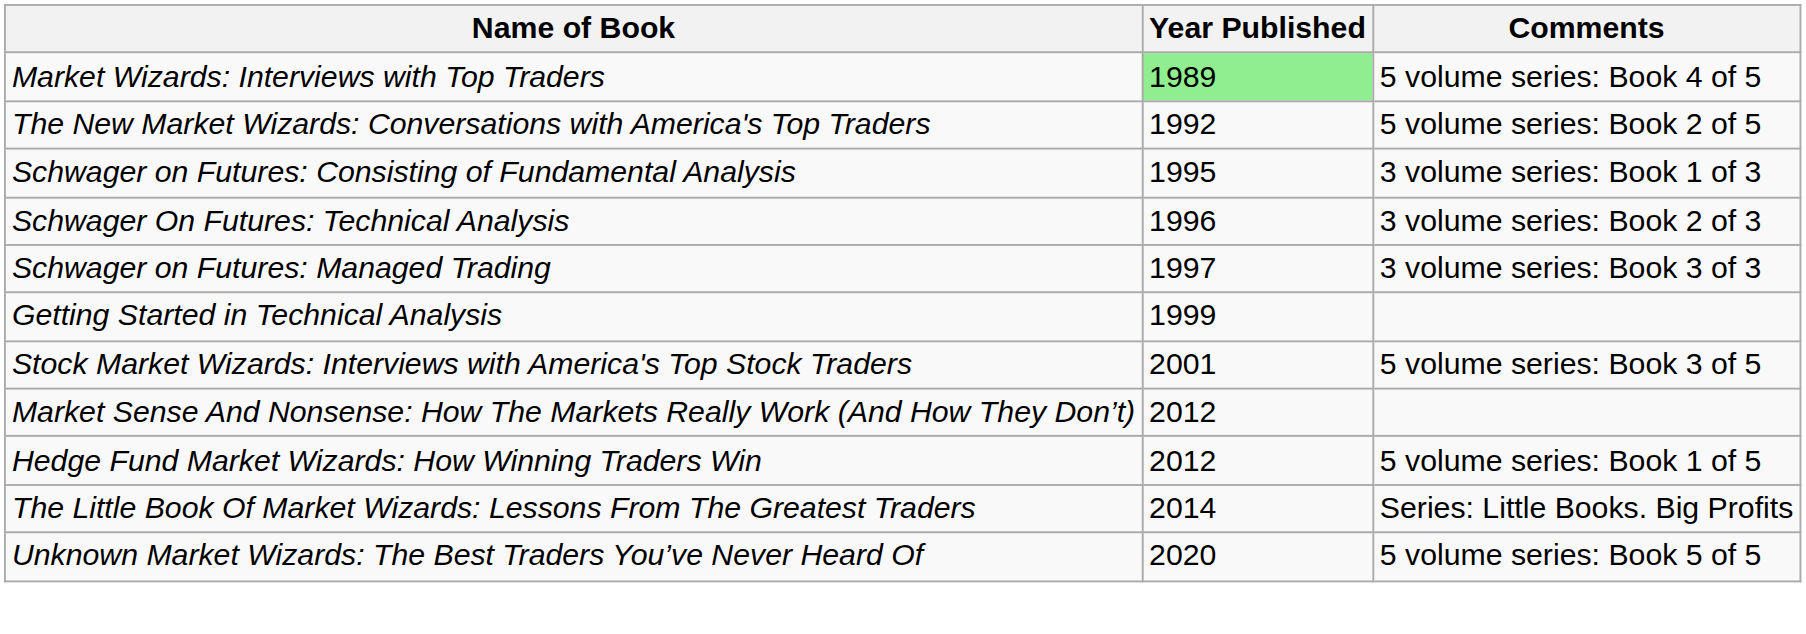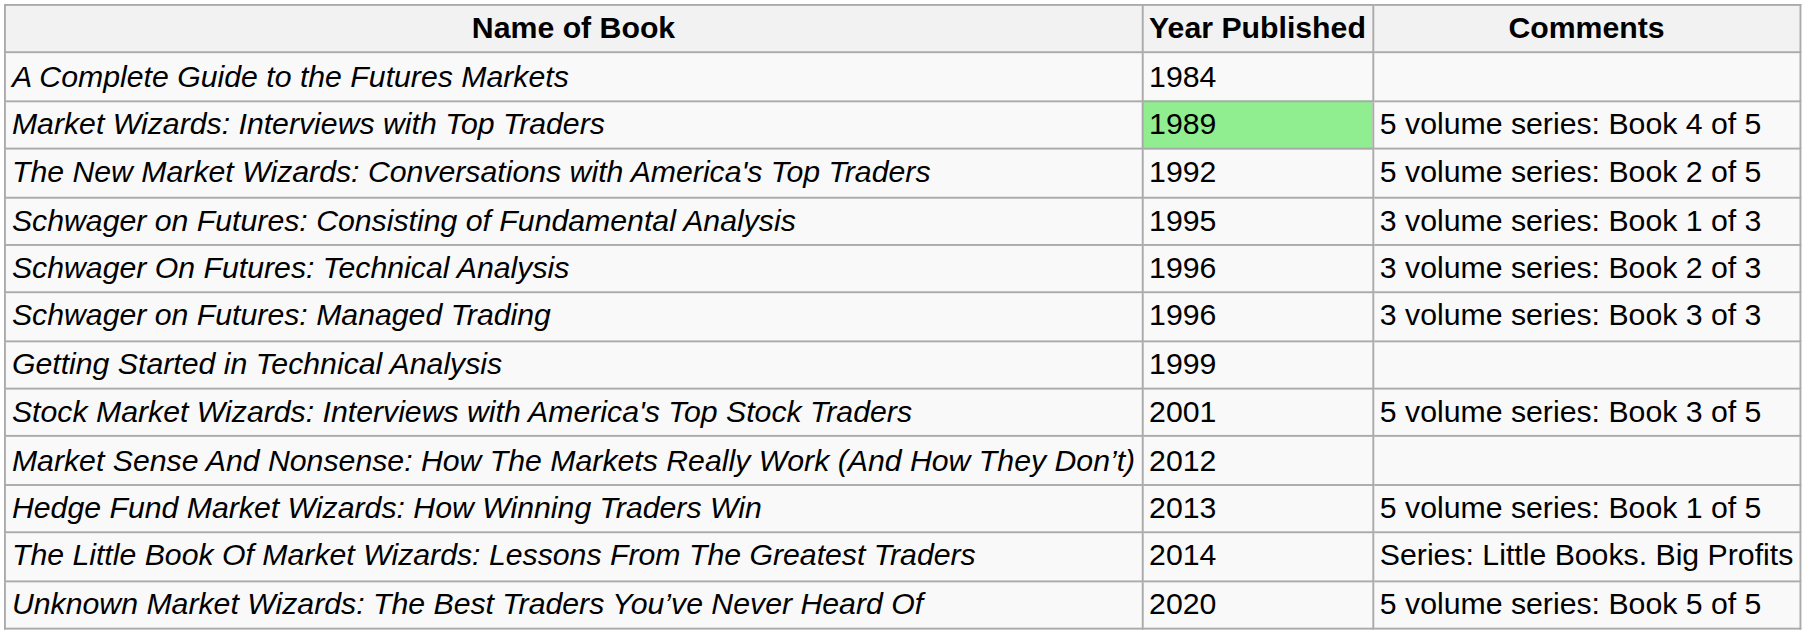+ row: A Complete Guide to the Futures Markets | 1984
Schwager on Futures: Managed Trading | Year Published: 1997 -> 1996
Hedge Fund Market Wizards: How Winning Traders Win | Year Published: 2012 -> 2013
